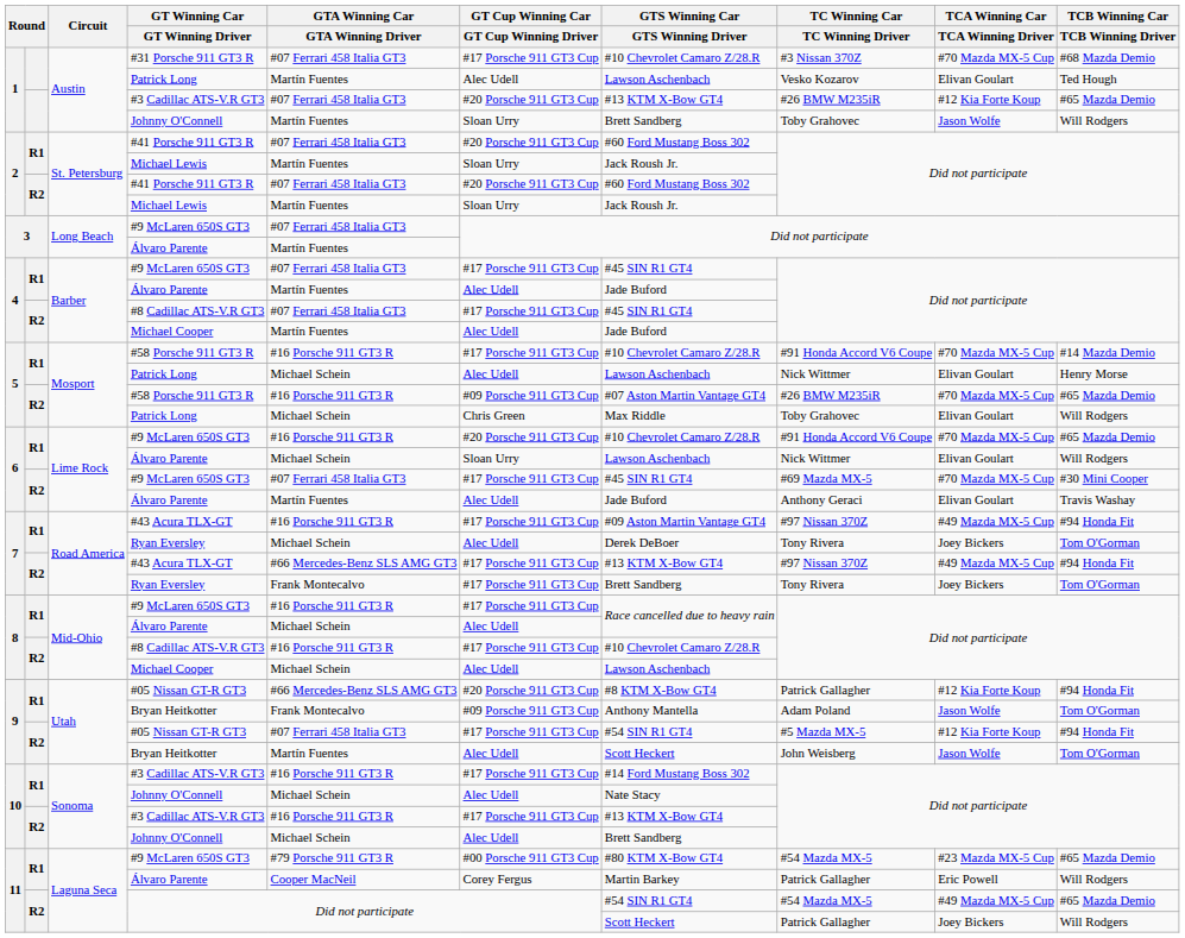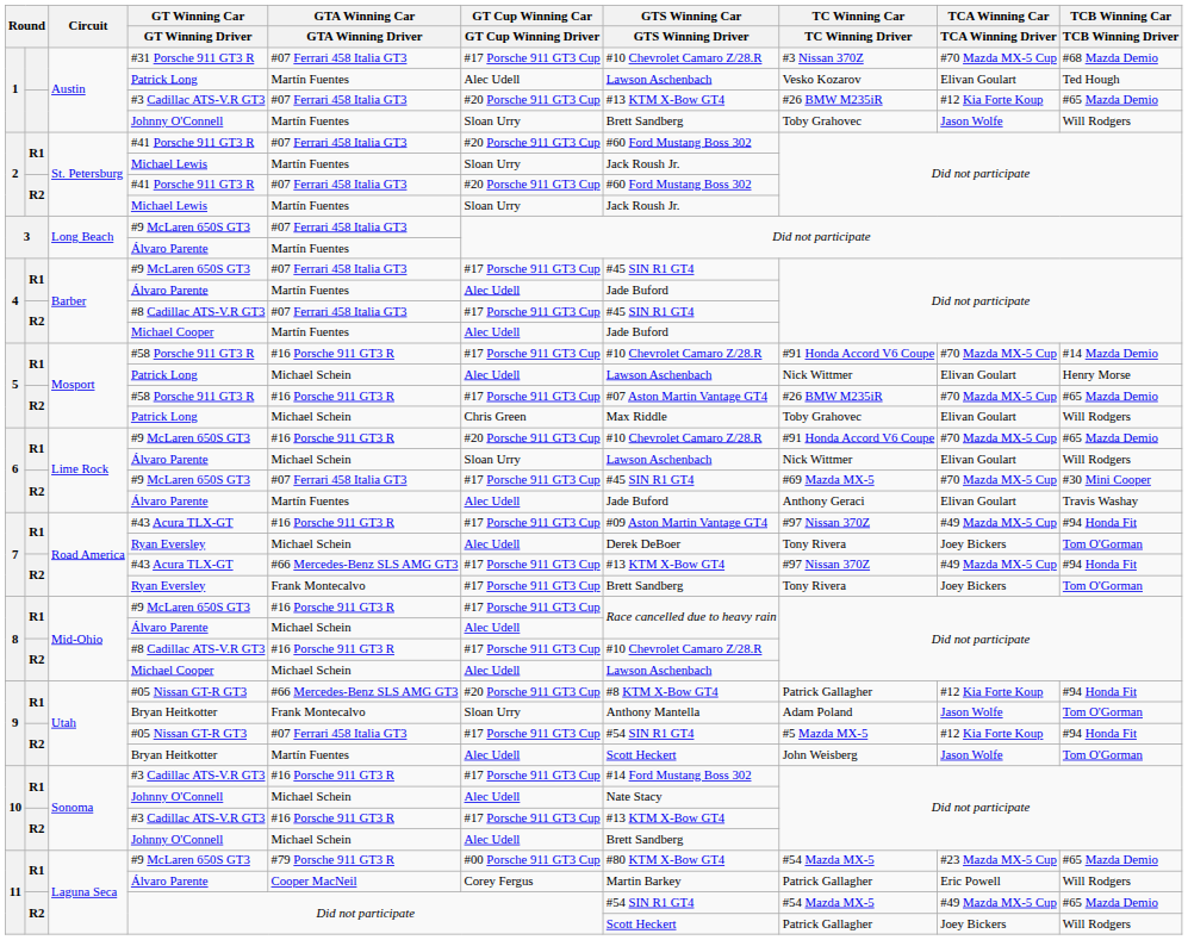R2 / #58 Porsche 911 GT3 R | GT Cup Winning Car / GT Cup Winning Driver: #09 Porsche 911 GT3 Cup -> #17 Porsche 911 GT3 Cup
R1 / Bryan Heitkotter | GT Cup Winning Car / GT Cup Winning Driver: #09 Porsche 911 GT3 Cup -> Sloan Urry
